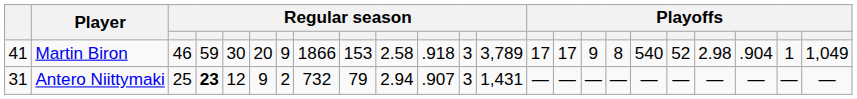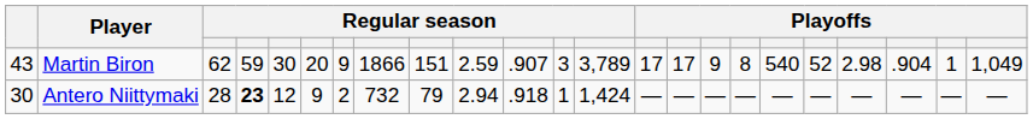Martin Biron | column 1: 41 -> 43
Martin Biron | column 3: 46 -> 62
Martin Biron | column 9: 153 -> 151
Martin Biron | column 10: 2.58 -> 2.59
Martin Biron | column 11: .918 -> .907
Antero Niittymaki | column 1: 31 -> 30
Antero Niittymaki | column 3: 25 -> 28
Antero Niittymaki | column 11: .907 -> .918
Antero Niittymaki | column 12: 3 -> 1
Antero Niittymaki | column 13: 1,431 -> 1,424
